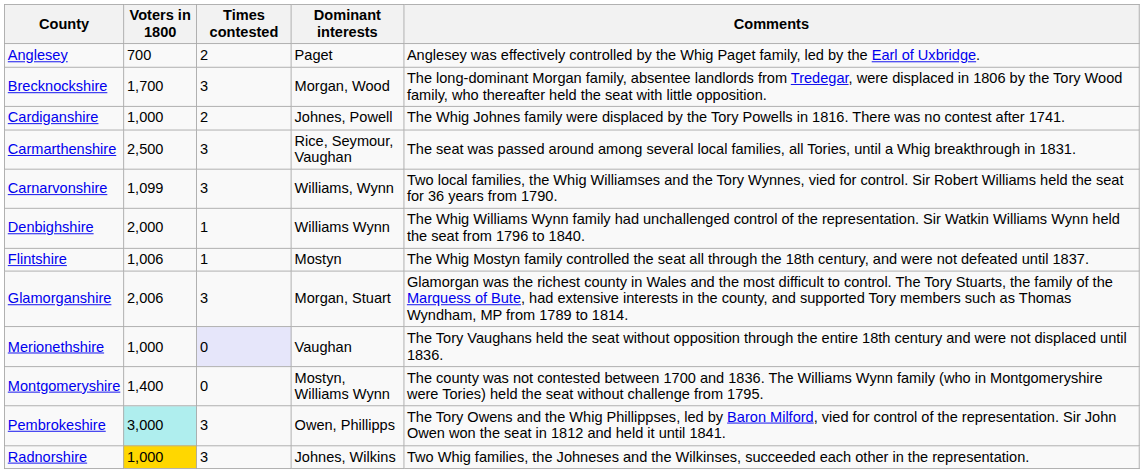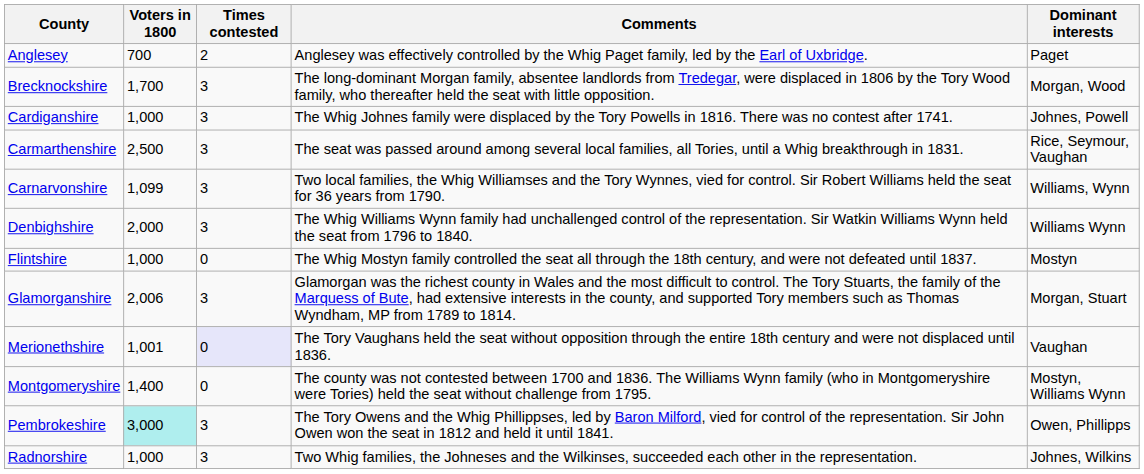columns swapped: Dominant interests <-> Comments
Cardiganshire | Times contested: 2 -> 3
Denbighshire | Times contested: 1 -> 3
Flintshire | Voters in 1800: 1,006 -> 1,000
Flintshire | Times contested: 1 -> 0
Merionethshire | Voters in 1800: 1,000 -> 1,001
Radnorshire | Voters in 1800: gold background -> no background
